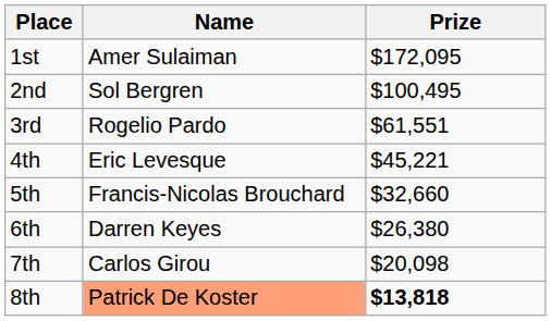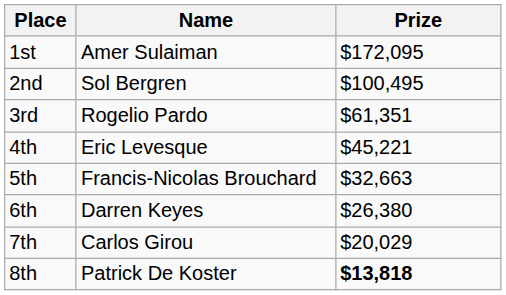3rd | Prize: $61,551 -> $61,351
5th | Prize: $32,660 -> $32,663
7th | Prize: $20,098 -> $20,029
8th | Name: lightsalmon background -> no background
